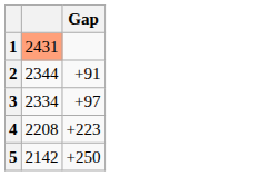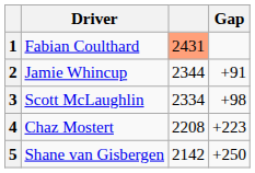+ column: Driver | Fabian Coulthard | Jamie Whincup | Scott McLaughlin | Chaz Mostert | Shane van Gisbergen
3 | Gap: +97 -> +98
